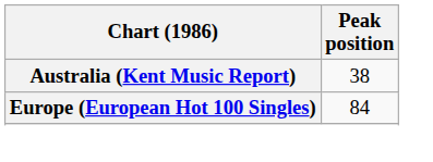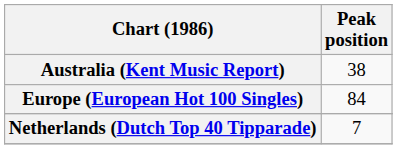+ row: Netherlands (Dutch Top 40 Tipparade) | 7
